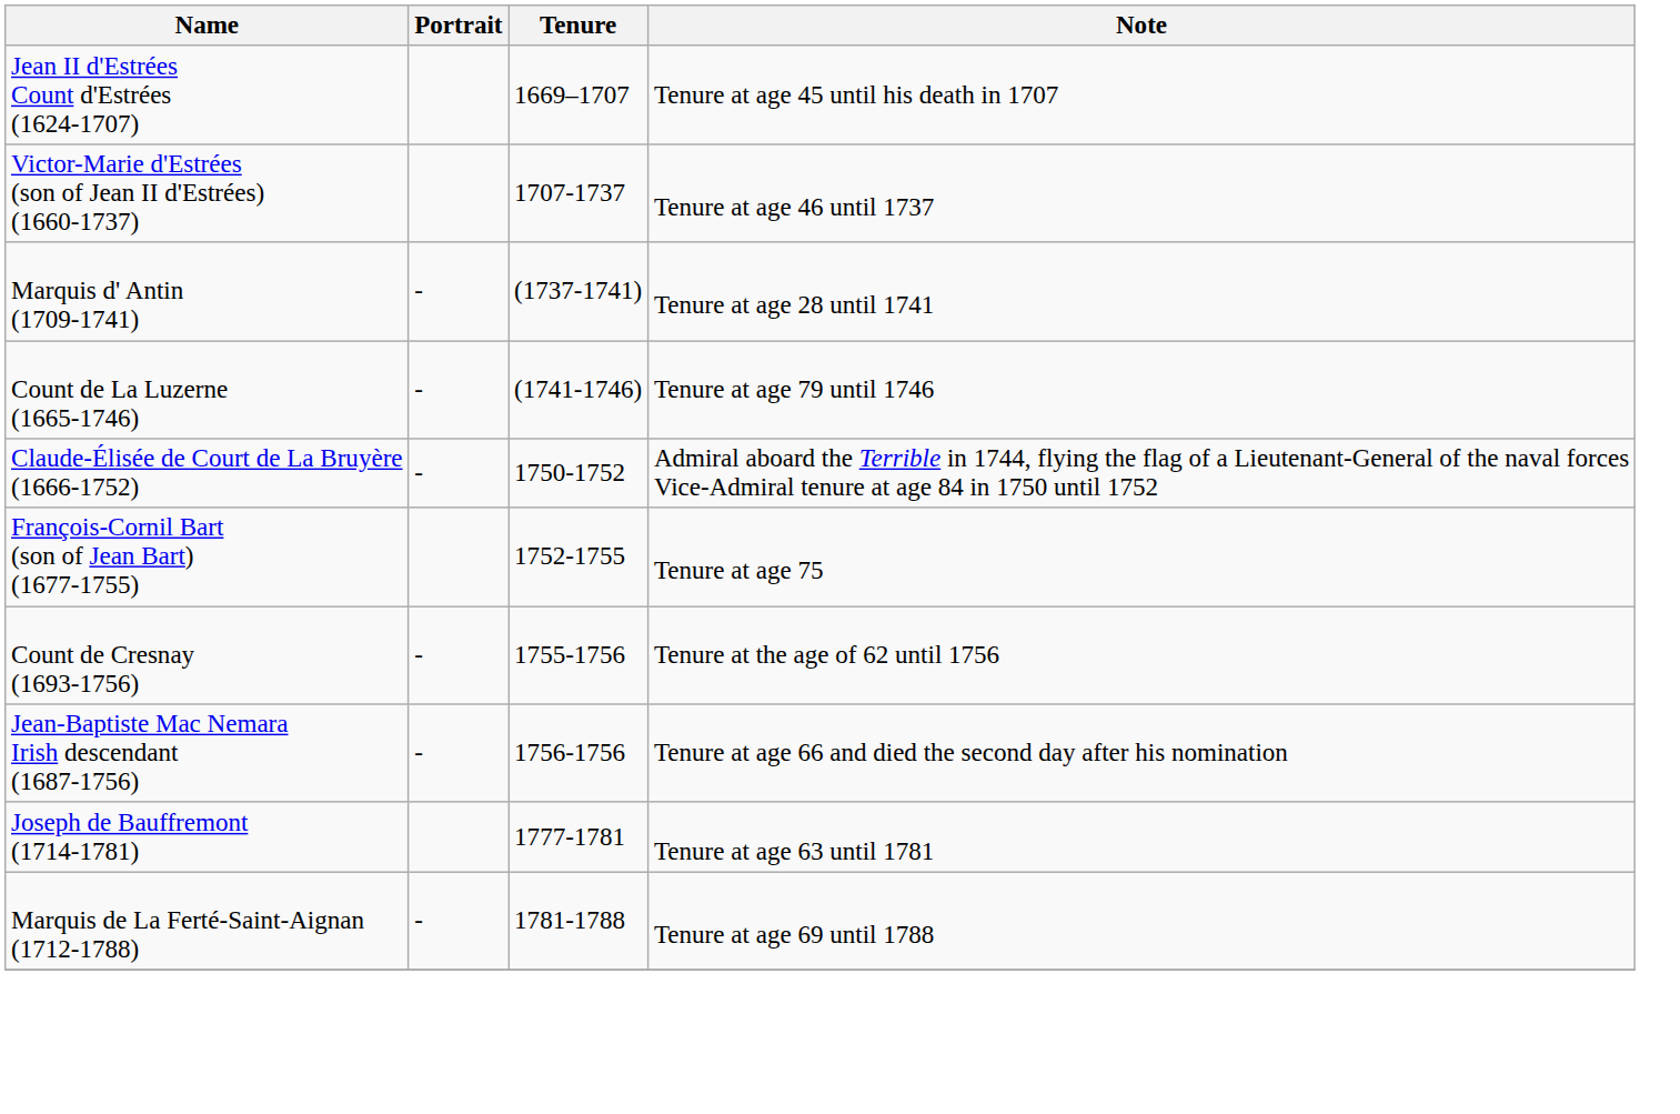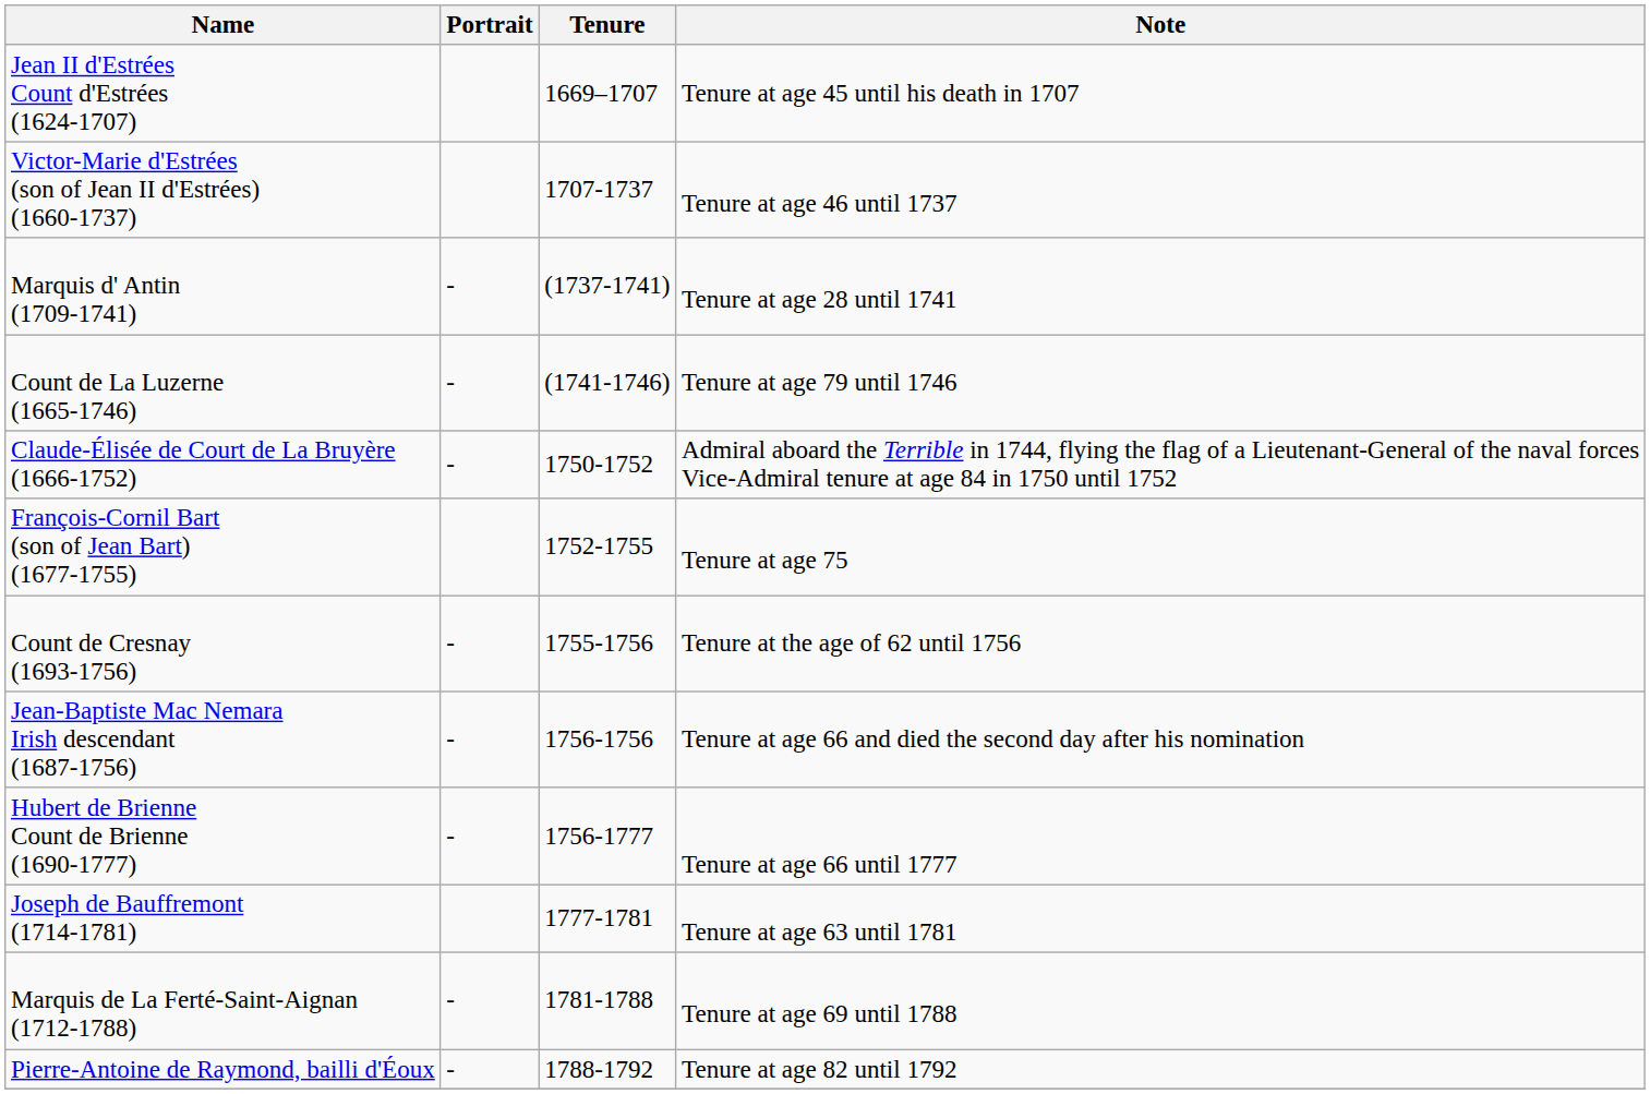+ row: Hubert de Brienne Count de Brienne (1690-1777) | - | 1756-1777 | Tenure at age 66 until 1777
+ row: Pierre-Antoine de Raymond, bailli d'Éoux | - | 1788-1792 | Tenure at age 82 until 1792
